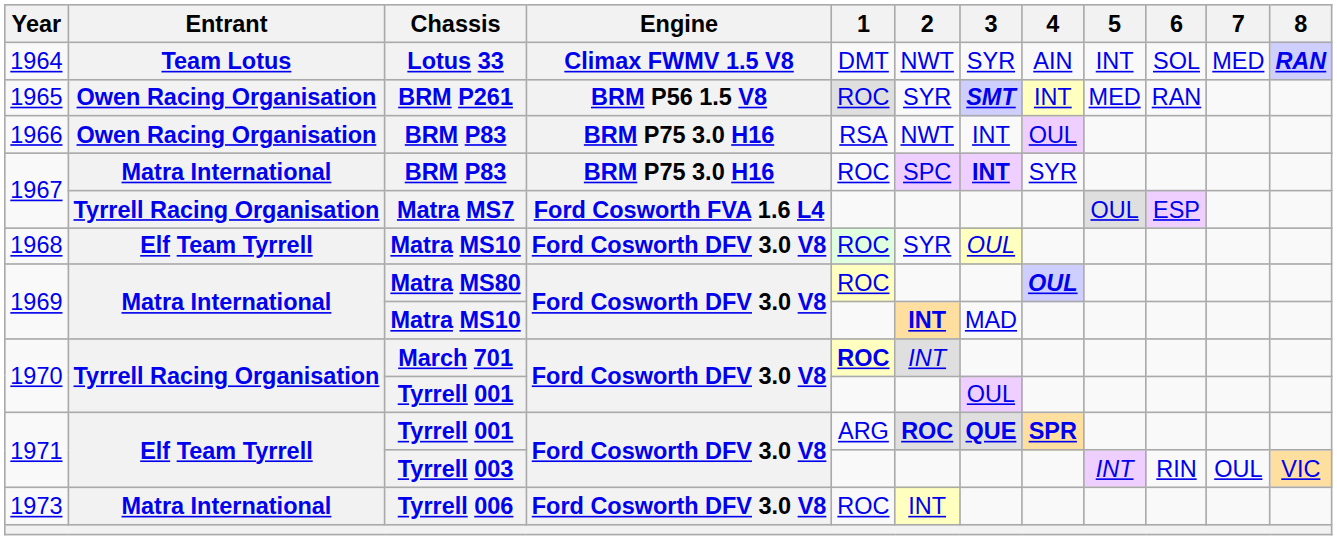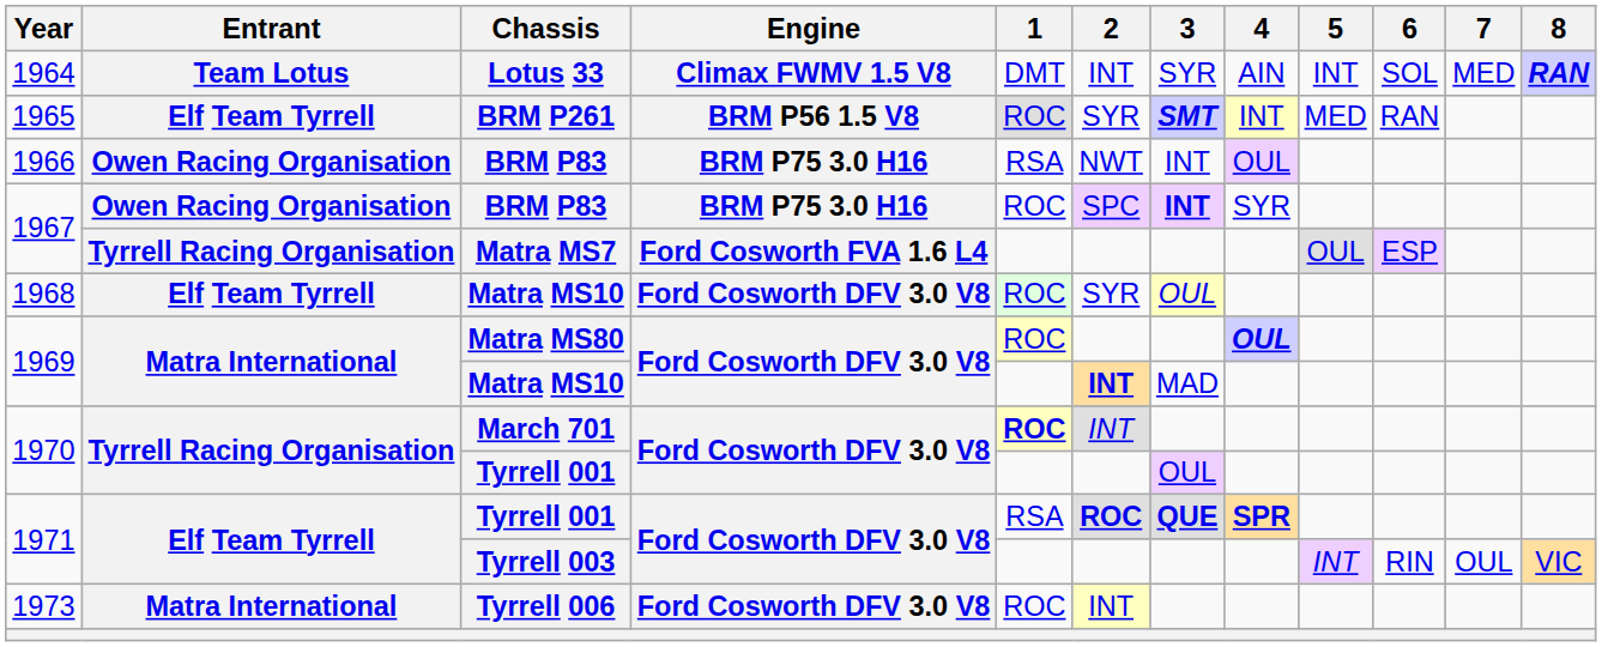Lotus 33 | 2: NWT -> INT
BRM P261 | Entrant: Owen Racing Organisation -> Elf Team Tyrrell
1967 / BRM P83 | Entrant: Matra International -> Owen Racing Organisation
1971 / Tyrrell 001 | 1: ARG -> RSA
